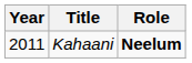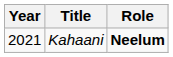Kahaani | Year: 2011 -> 2021
